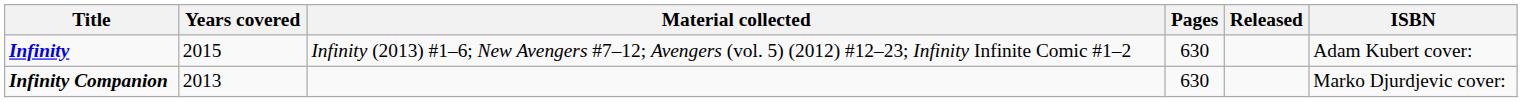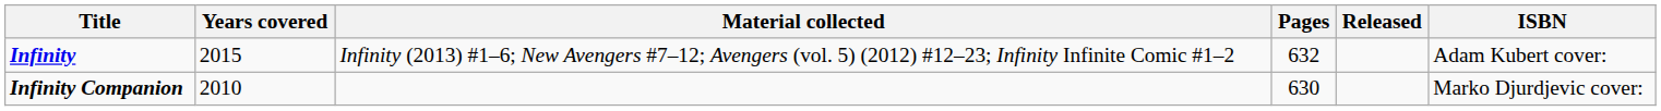Infinity | Pages: 630 -> 632
Infinity Companion | Years covered: 2013 -> 2010
